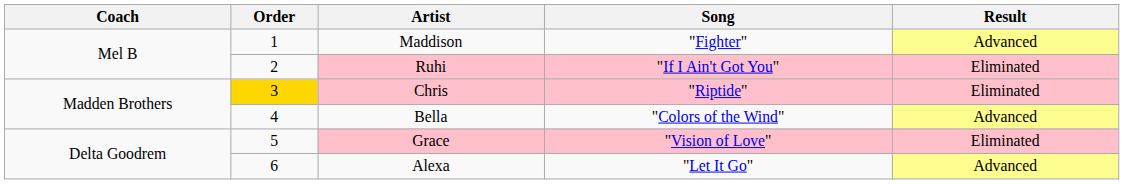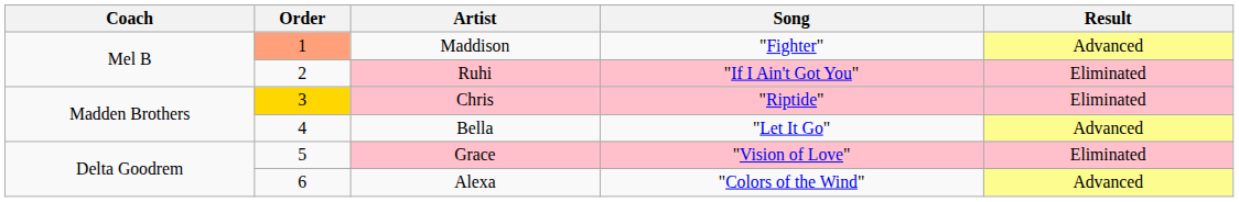Maddison | Order: no background -> lightsalmon background
Bella | Song: "Colors of the Wind" -> "Let It Go"
Alexa | Song: "Let It Go" -> "Colors of the Wind"
